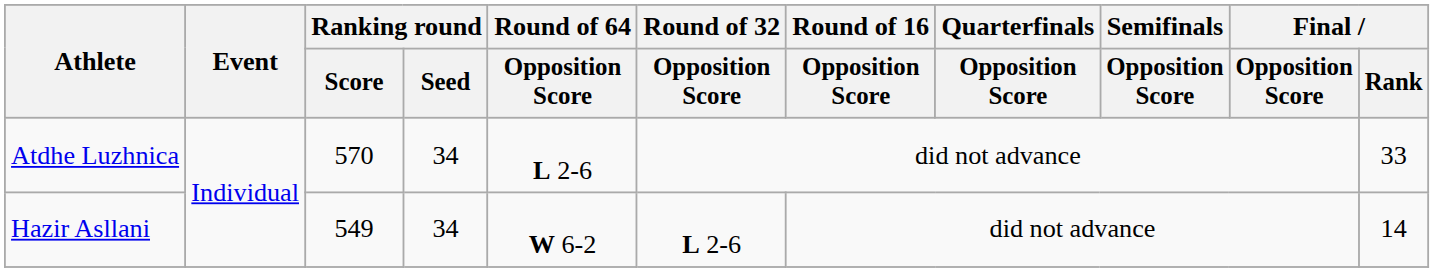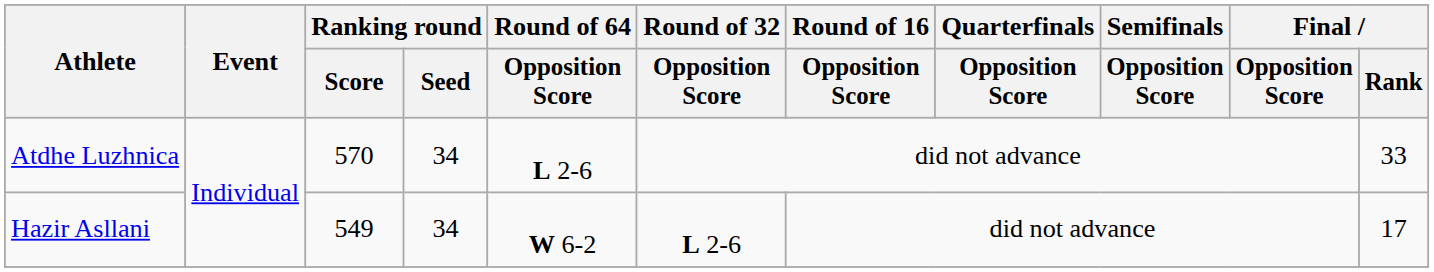Hazir Asllani | Final / Rank: 14 -> 17
